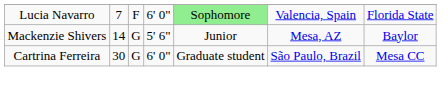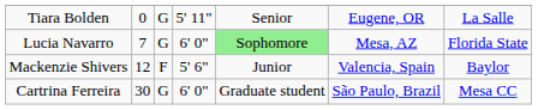+ row: Tiara Bolden | 0 | G | 5' 11" | Senior | Eugene, OR | La Salle
Lucia Navarro | column 3: F -> G
Lucia Navarro | column 6: Valencia, Spain -> Mesa, AZ
Mackenzie Shivers | column 2: 14 -> 12
Mackenzie Shivers | column 3: G -> F
Mackenzie Shivers | column 6: Mesa, AZ -> Valencia, Spain
